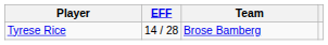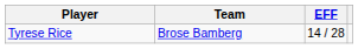columns swapped: Team <-> EFF
